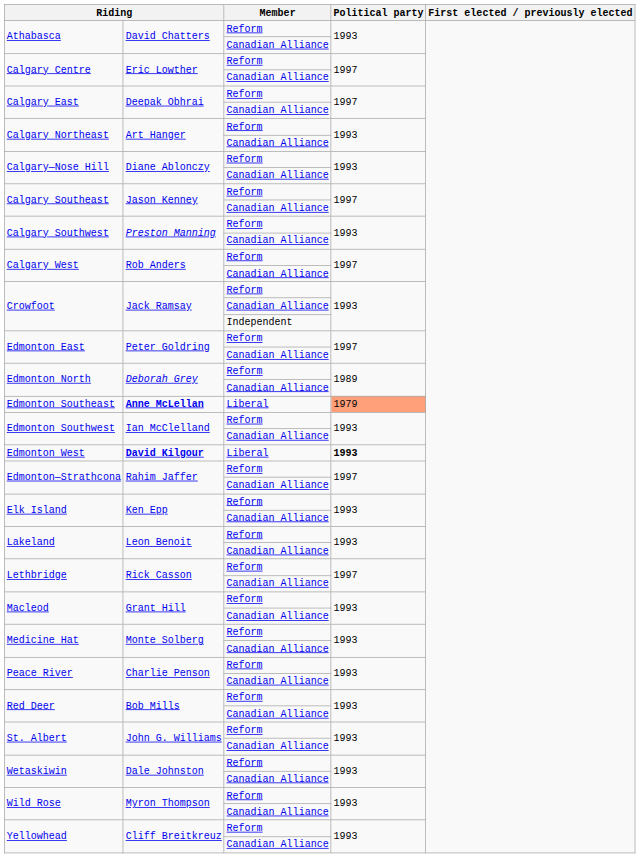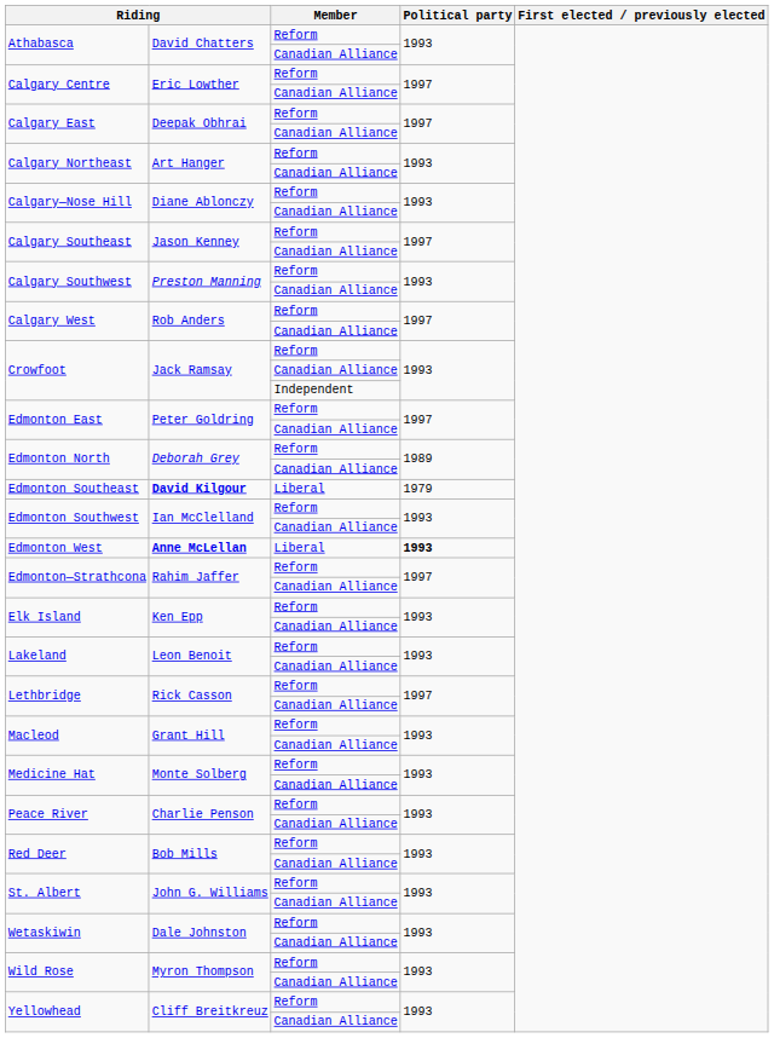Edmonton Southeast | column 2: Anne McLellan -> David Kilgour
Edmonton Southeast | Political party: lightsalmon background -> no background
Edmonton West | column 2: David Kilgour -> Anne McLellan
